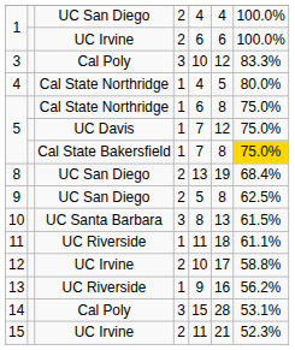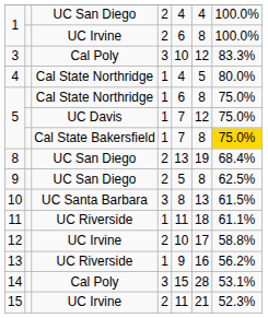1 / UC Irvine | column 6: 6 -> 8
